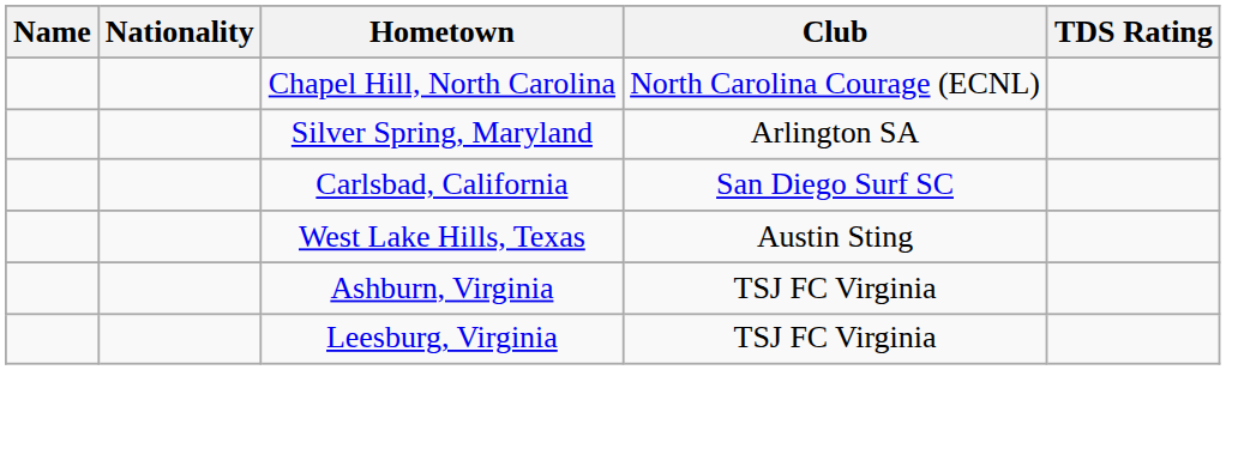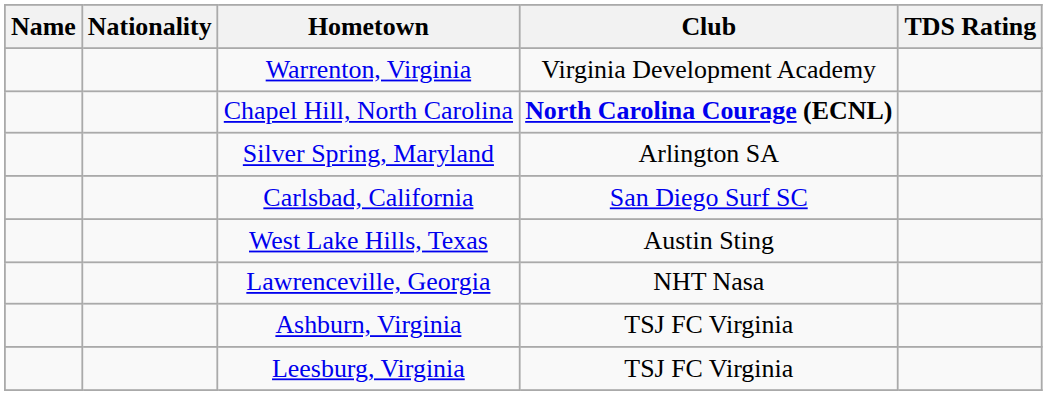+ row: Warrenton, Virginia | Virginia Development Academy
Chapel Hill, North Carolina | Club: normal -> bold
+ row: Lawrenceville, Georgia | NHT Nasa
